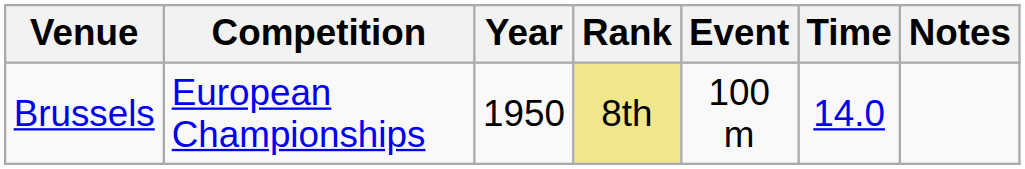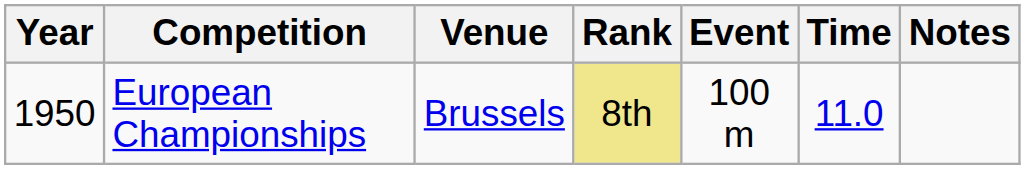columns swapped: Year <-> Venue
European Championships | Time: 14.0 -> 11.0
